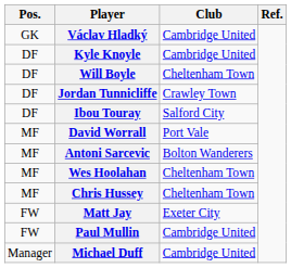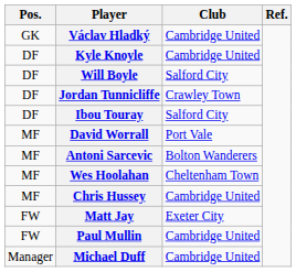Will Boyle | Club: Cheltenham Town -> Salford City
Chris Hussey | Club: Cheltenham Town -> Cambridge United
